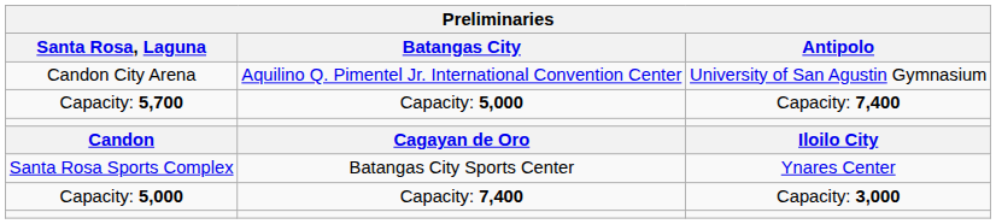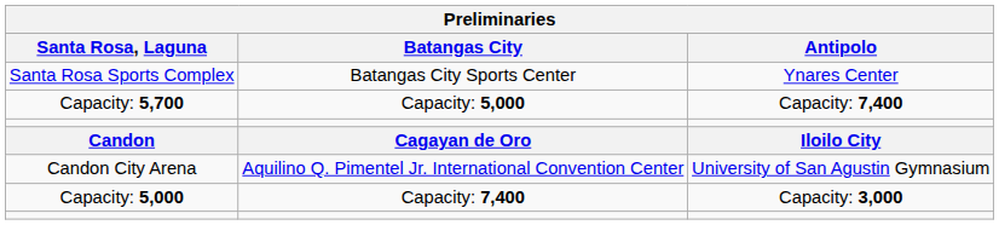rows swapped: Santa Rosa Sports Complex <-> Candon City Arena
